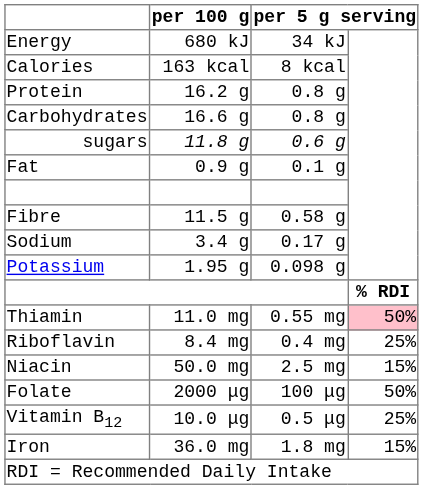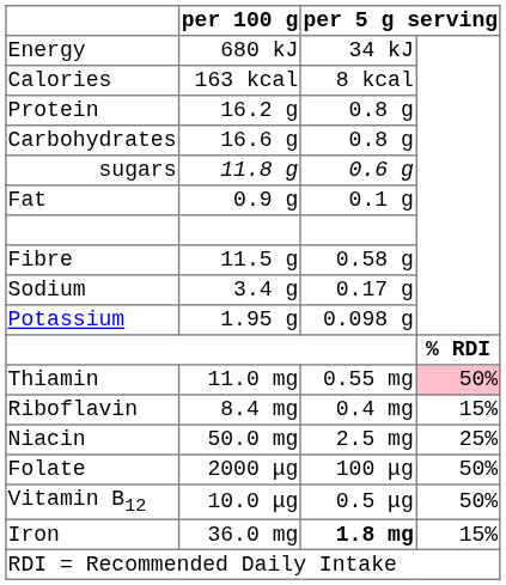Riboflavin | column 4: 25% -> 15%
Niacin | column 4: 15% -> 25%
Vitamin B12 | column 4: 25% -> 50%
Iron | column 3: normal -> bold
